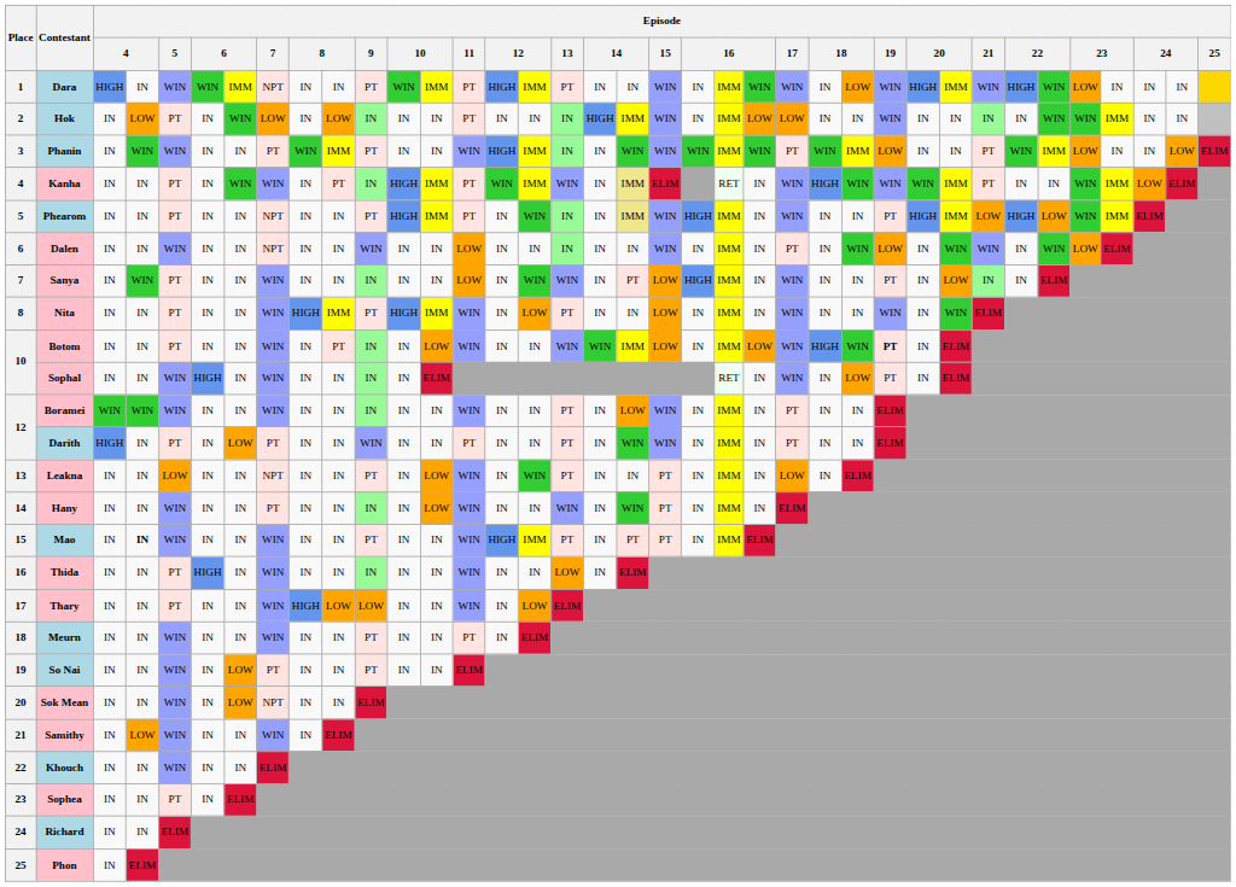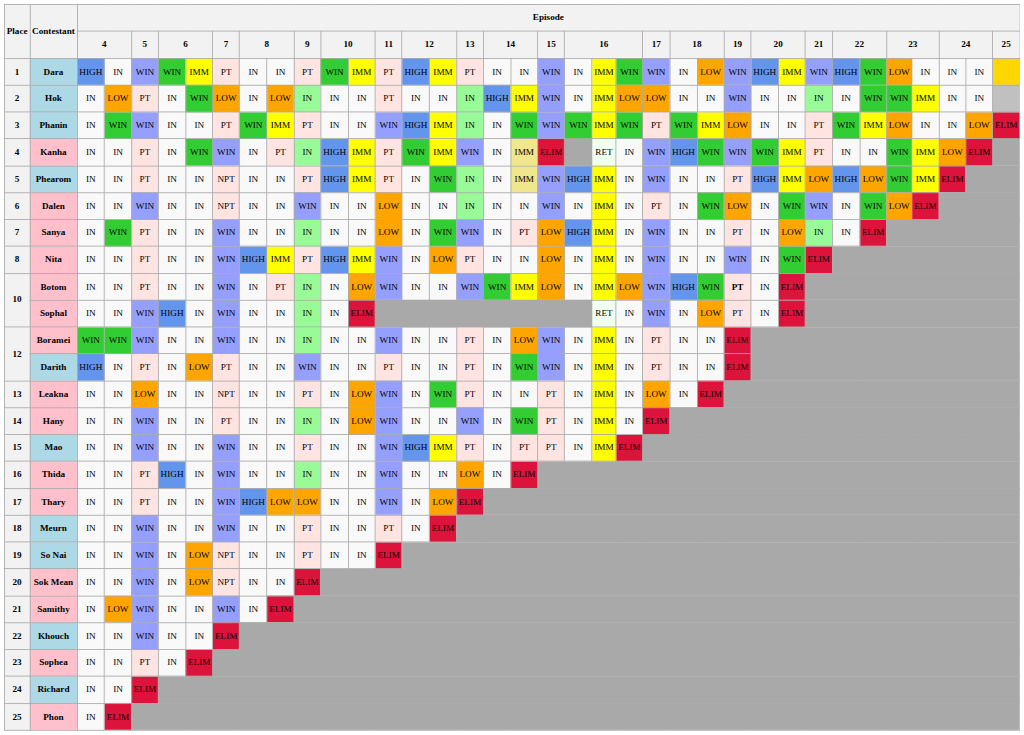Dara | Episode / 7: NPT -> PT
Mao | column 4: bold -> normal
So Nai | Episode / 7: PT -> NPT
